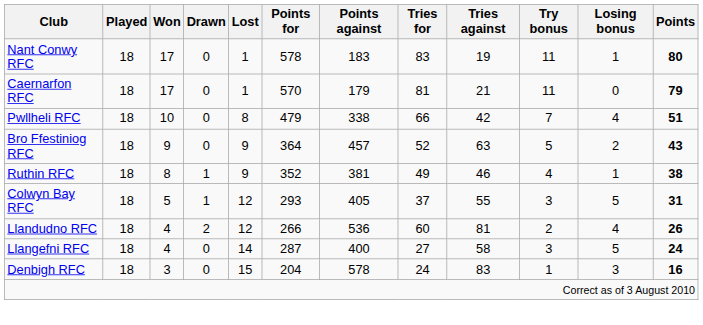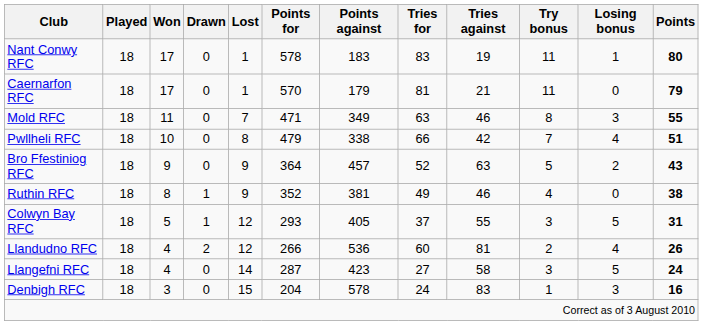+ row: Mold RFC | 18 | 11 | 0 | 7 | 471 | 349 | 63 | 46 | 8 | 3 | 55
Ruthin RFC | Losing bonus: 1 -> 0
Llangefni RFC | Points against: 400 -> 423
